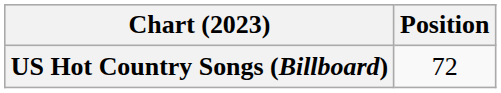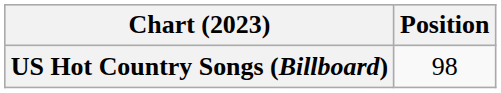US Hot Country Songs (Billboard) | Position: 72 -> 98
